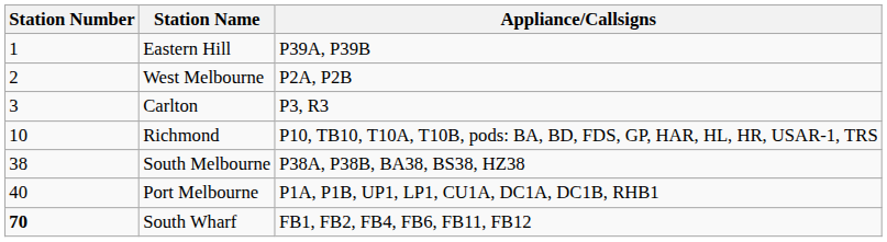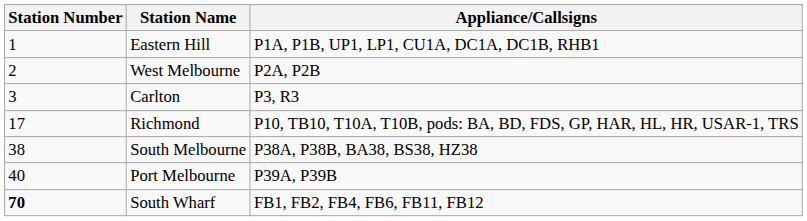Eastern Hill | Appliance/Callsigns: P39A, P39B -> P1A, P1B, UP1, LP1, CU1A, DC1A, DC1B, RHB1
Richmond | Station Number: 10 -> 17
Port Melbourne | Appliance/Callsigns: P1A, P1B, UP1, LP1, CU1A, DC1A, DC1B, RHB1 -> P39A, P39B
